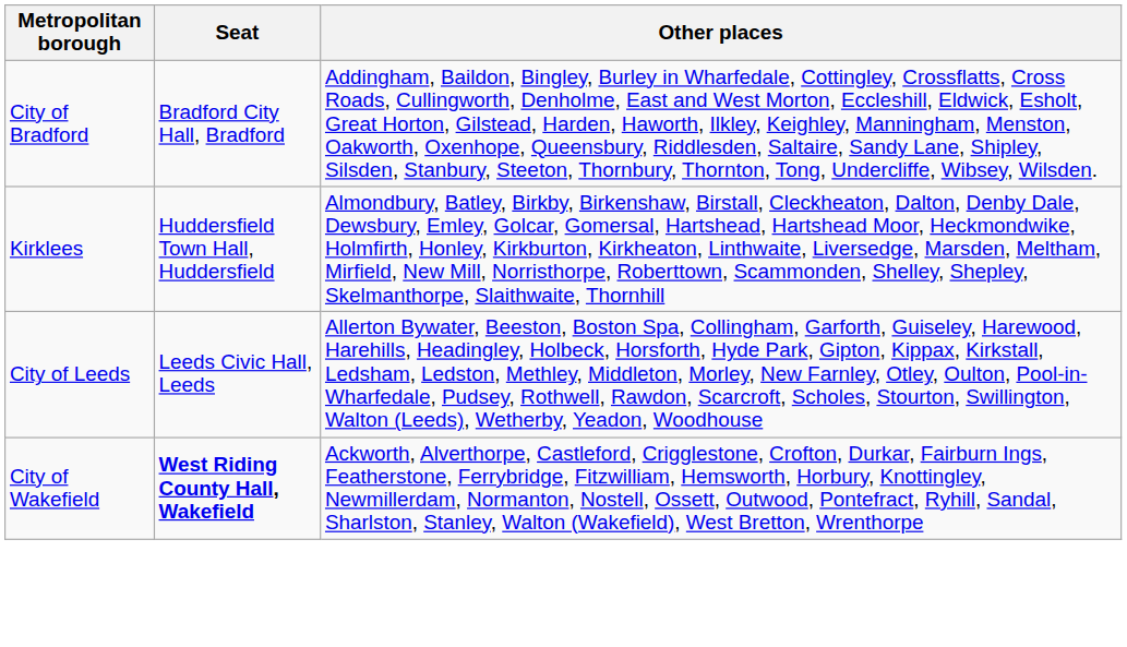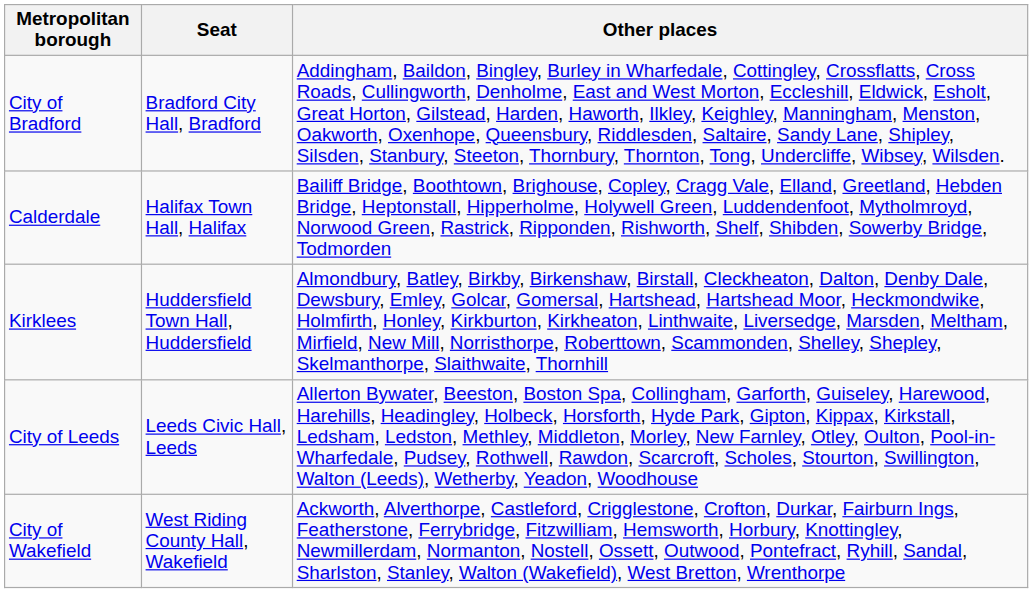+ row: Calderdale | Halifax Town Hall, Halifax | Bailiff Bridge, Boothtown, Brighouse, Copley, Cragg Vale, Elland, Greetland, Hebden Bridge, Heptonstall, Hipperholme, Holywell Green, Luddendenfoot, Mytholmroyd, Norwood Green, Rastrick, Ripponden, Rishworth, Shelf, Shibden, Sowerby Bridge, Todmorden
City of Wakefield | Seat: bold -> normal
